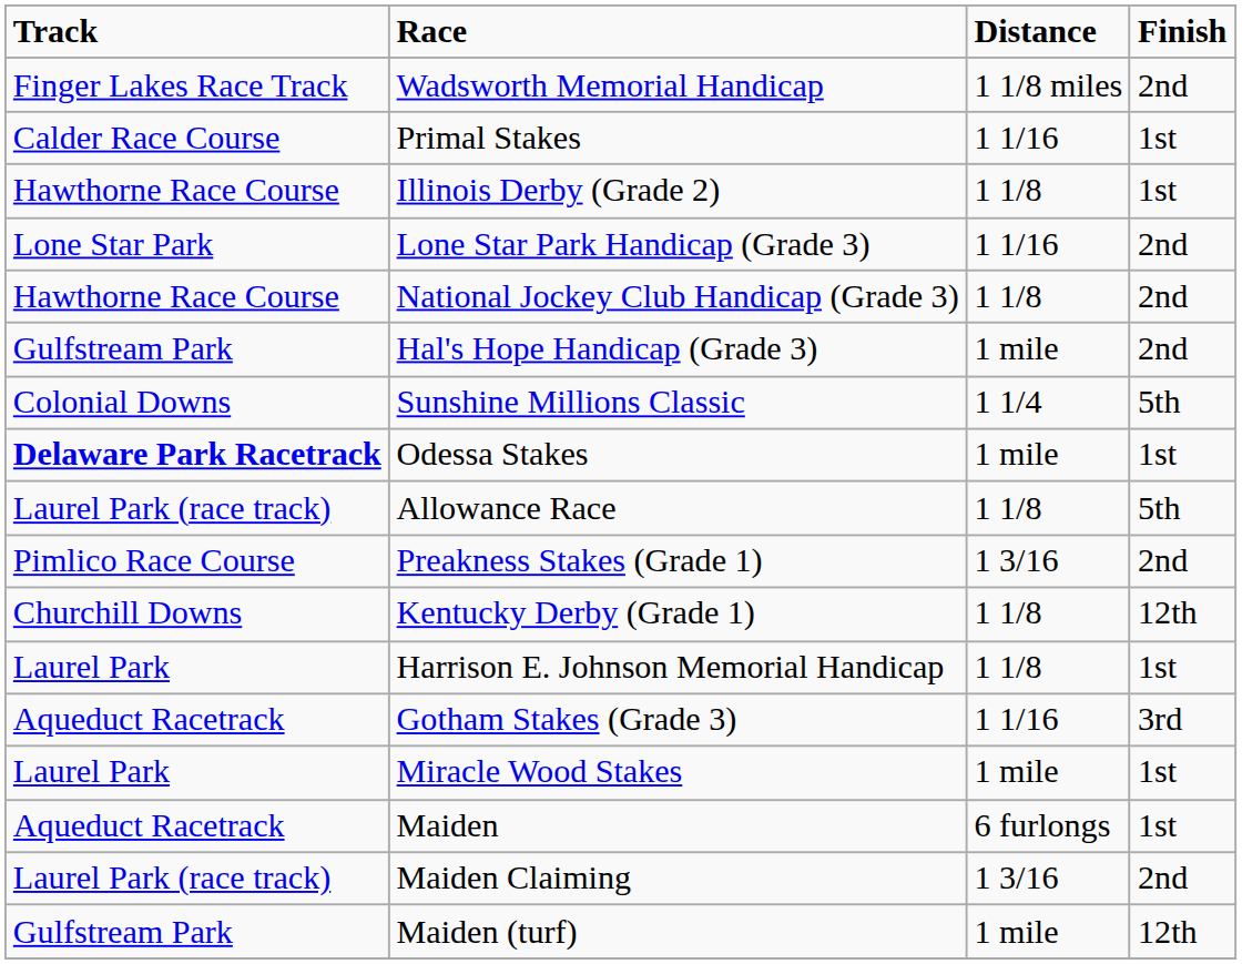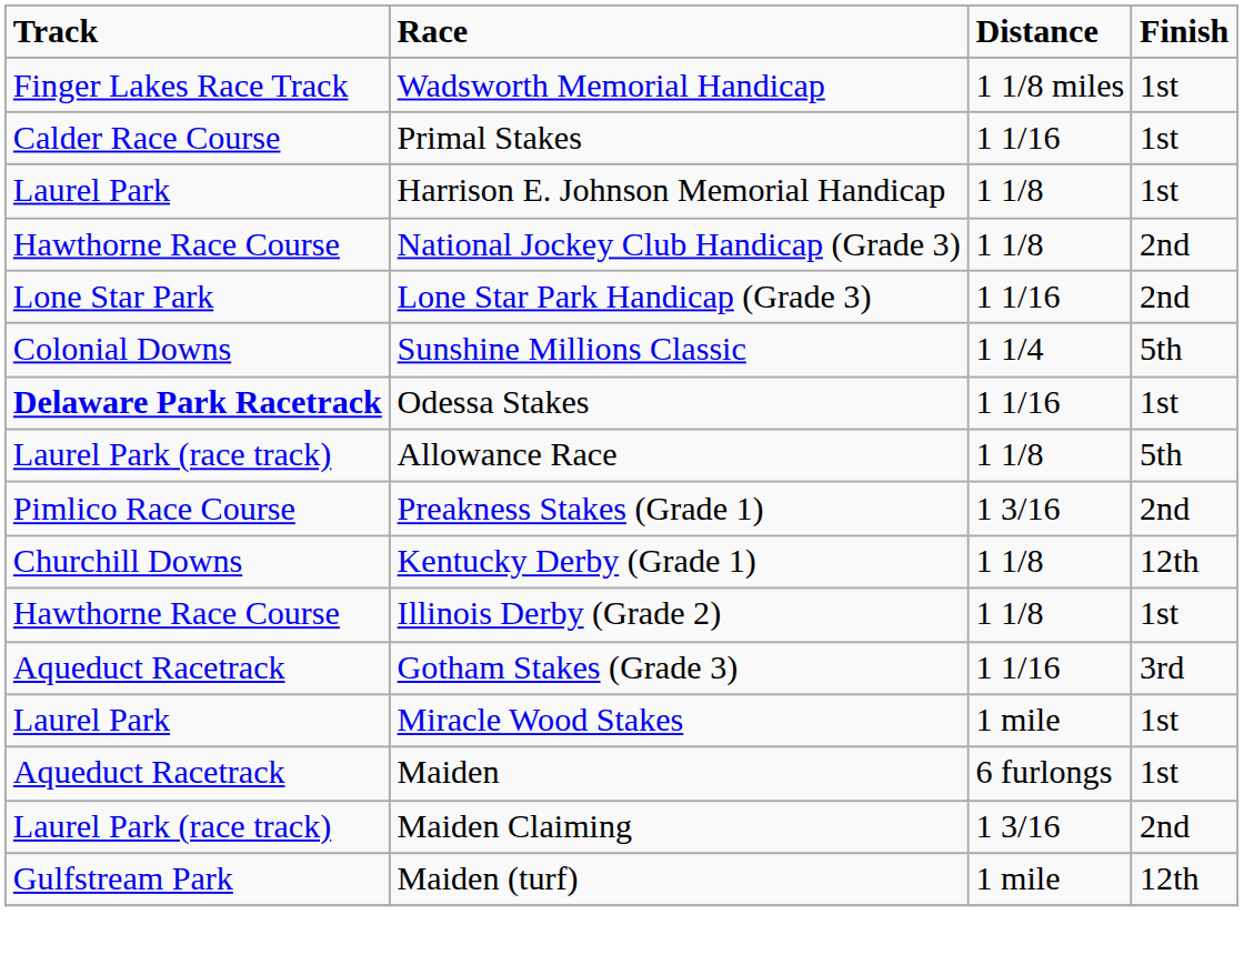Wadsworth Memorial Handicap | Finish: 2nd -> 1st
rows swapped: Harrison E. Johnson Memorial Handicap <-> Illinois Derby (Grade 2)
rows swapped: National Jockey Club Handicap (Grade 3) <-> Lone Star Park Handicap (Grade 3)
- row: Gulfstream Park | Hal's Hope Handicap (Grade 3) | 1 mile | 2nd
Odessa Stakes | Distance: 1 mile -> 1 1/16
